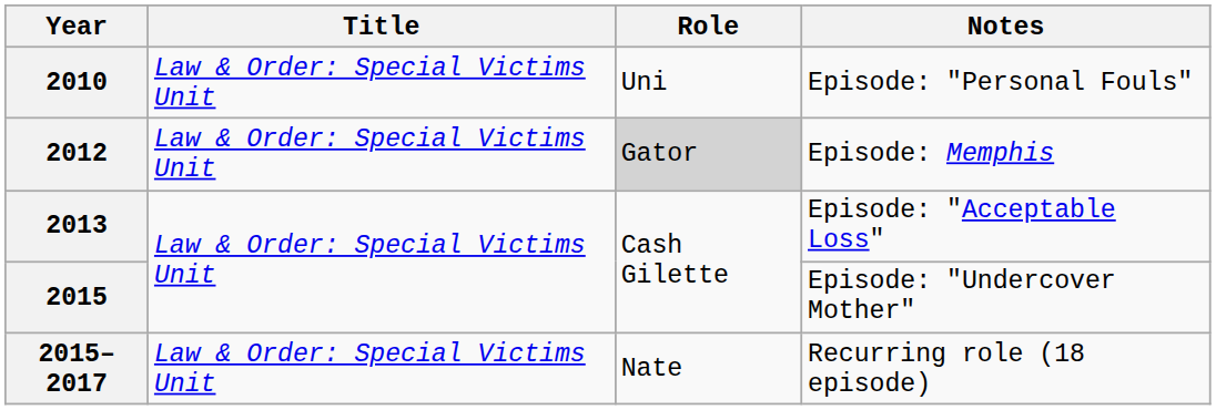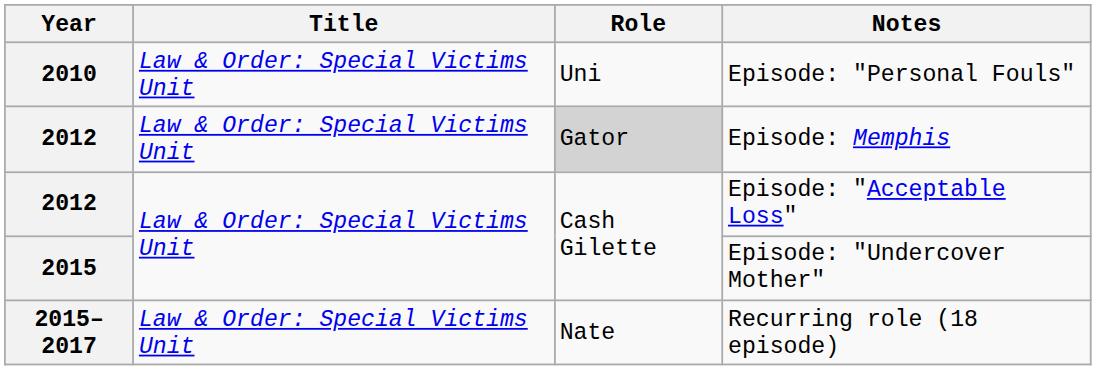Episode: "Acceptable Loss" | Year: 2013 -> 2012
